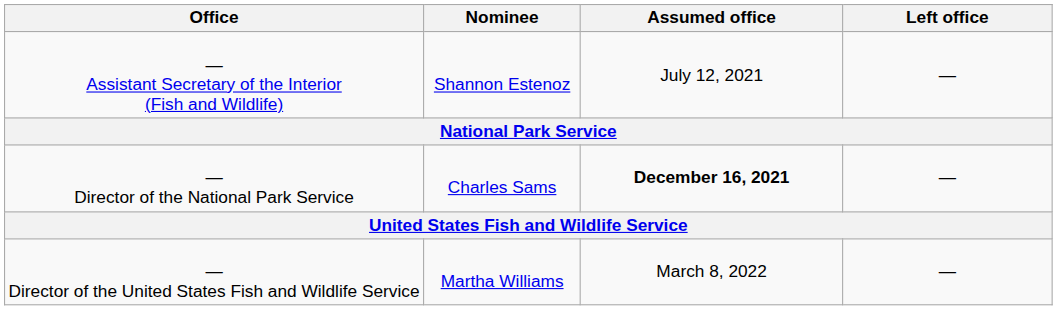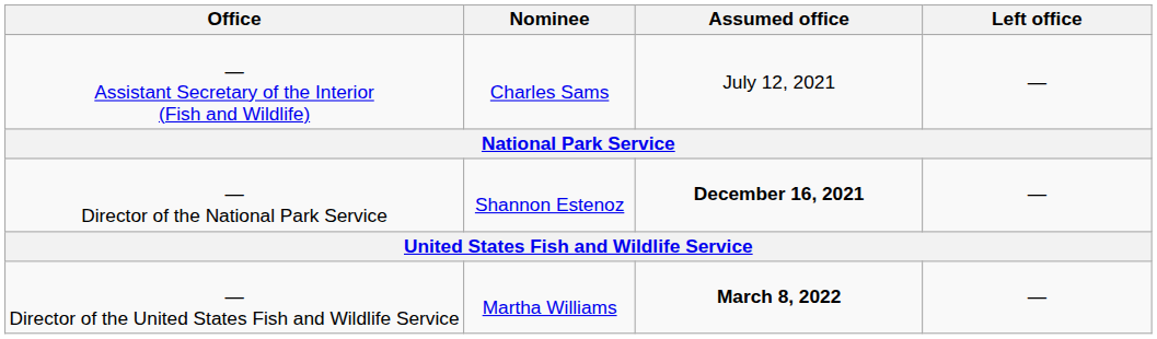— Assistant Secretary of the Interior (Fish and Wildlife) | Nominee: Shannon Estenoz -> Charles Sams
— Director of the National Park Service | Nominee: Charles Sams -> Shannon Estenoz
— Director of the United States Fish and Wildlife Service | Assumed office: normal -> bold
